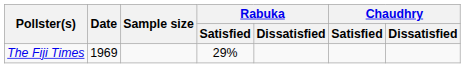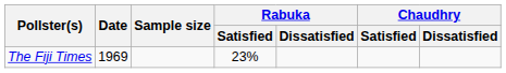The Fiji Times | Rabuka / Satisfied: 29% -> 23%
